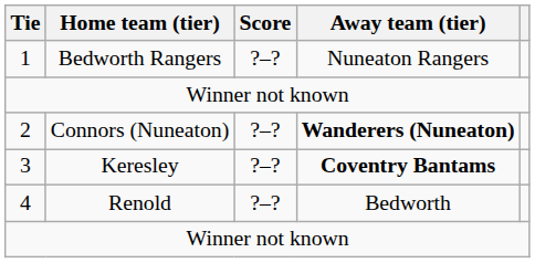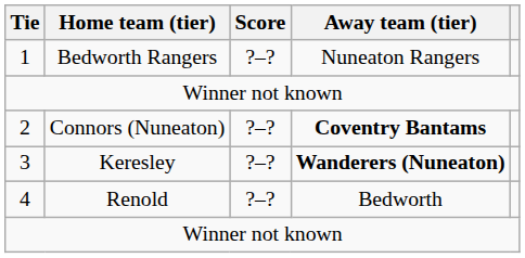2 | Away team (tier): Wanderers (Nuneaton) -> Coventry Bantams
3 | Away team (tier): Coventry Bantams -> Wanderers (Nuneaton)
